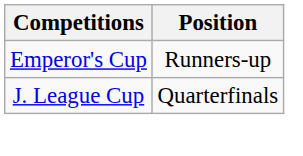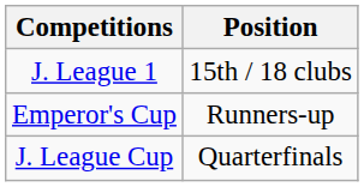+ row: J. League 1 | 15th / 18 clubs
